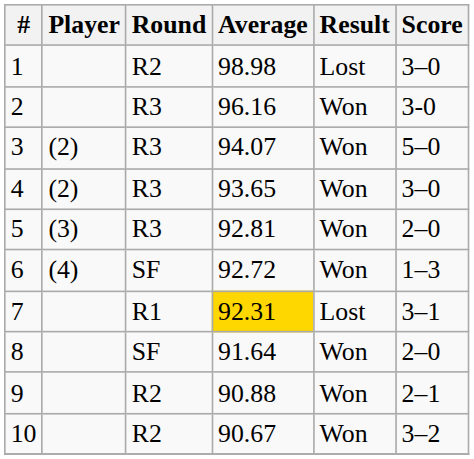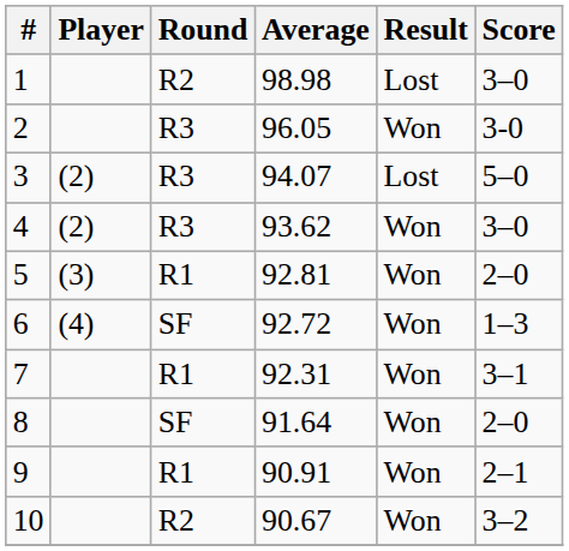2 | Average: 96.16 -> 96.05
3 | Result: Won -> Lost
4 | Average: 93.65 -> 93.62
5 | Round: R3 -> R1
7 | Average: gold background -> no background
7 | Result: Lost -> Won
9 | Round: R2 -> R1
9 | Average: 90.88 -> 90.91
